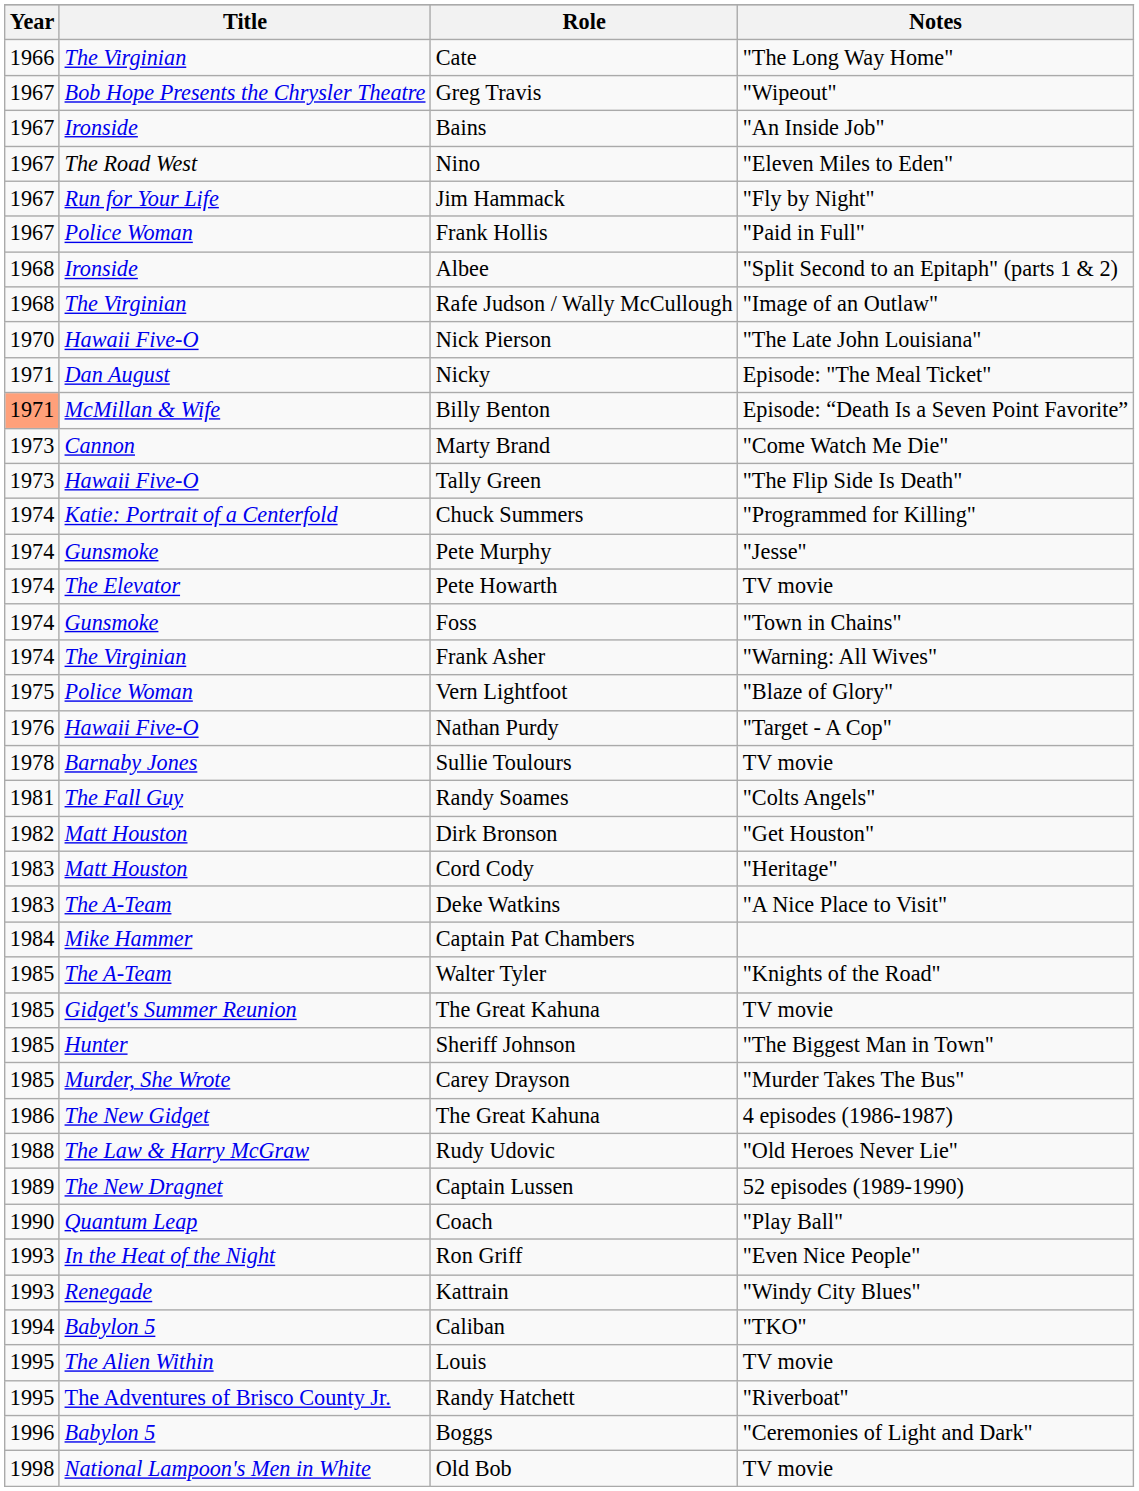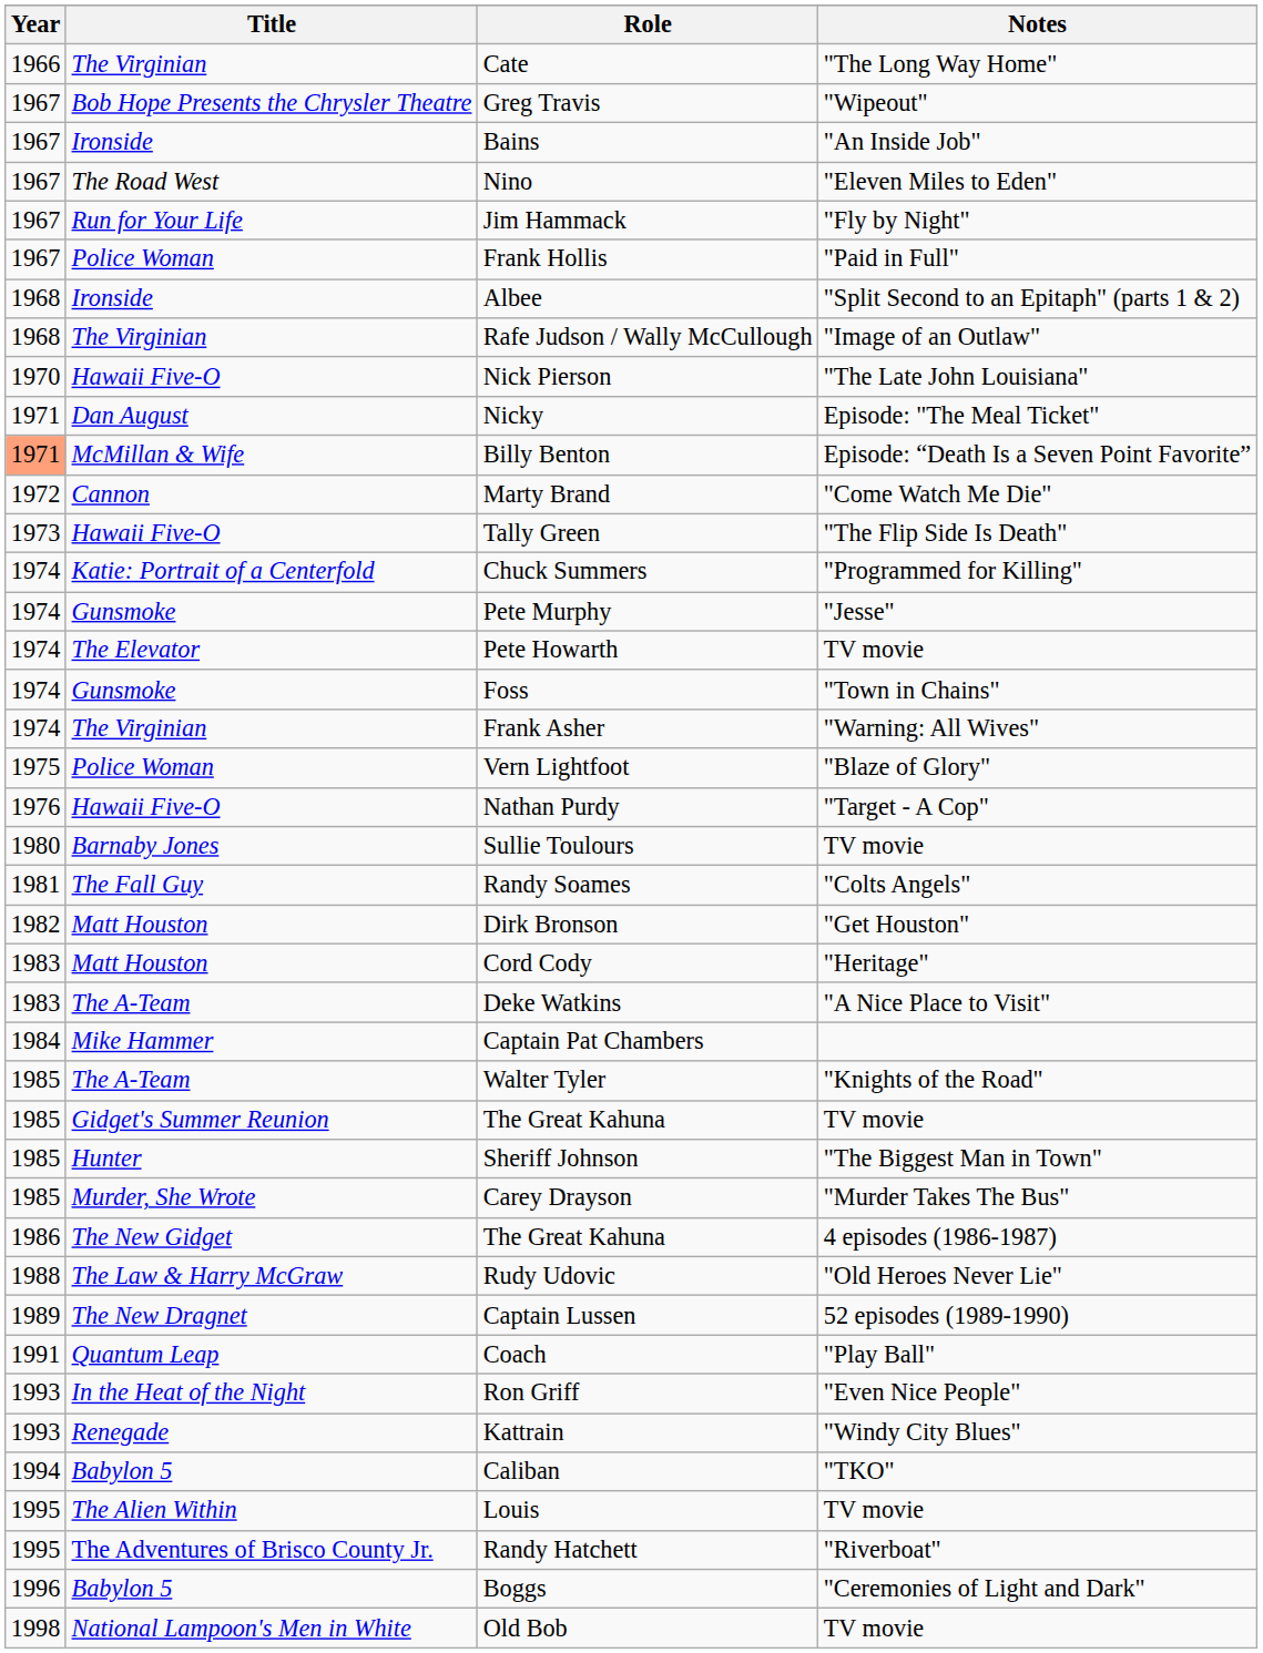Marty Brand | Year: 1973 -> 1972
Sullie Toulours | Year: 1978 -> 1980
Coach | Year: 1990 -> 1991
